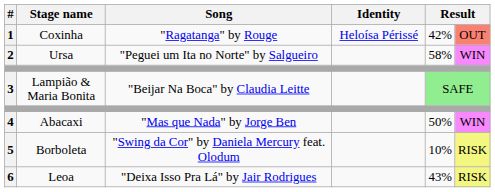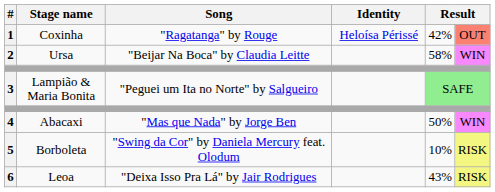2 | Song: "Peguei um Ita no Norte" by Salgueiro -> "Beijar Na Boca" by Claudia Leitte
3 | Song: "Beijar Na Boca" by Claudia Leitte -> "Peguei um Ita no Norte" by Salgueiro
